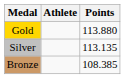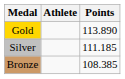Gold | Points: 113.880 -> 113.890
Silver | Points: 113.135 -> 111.185
